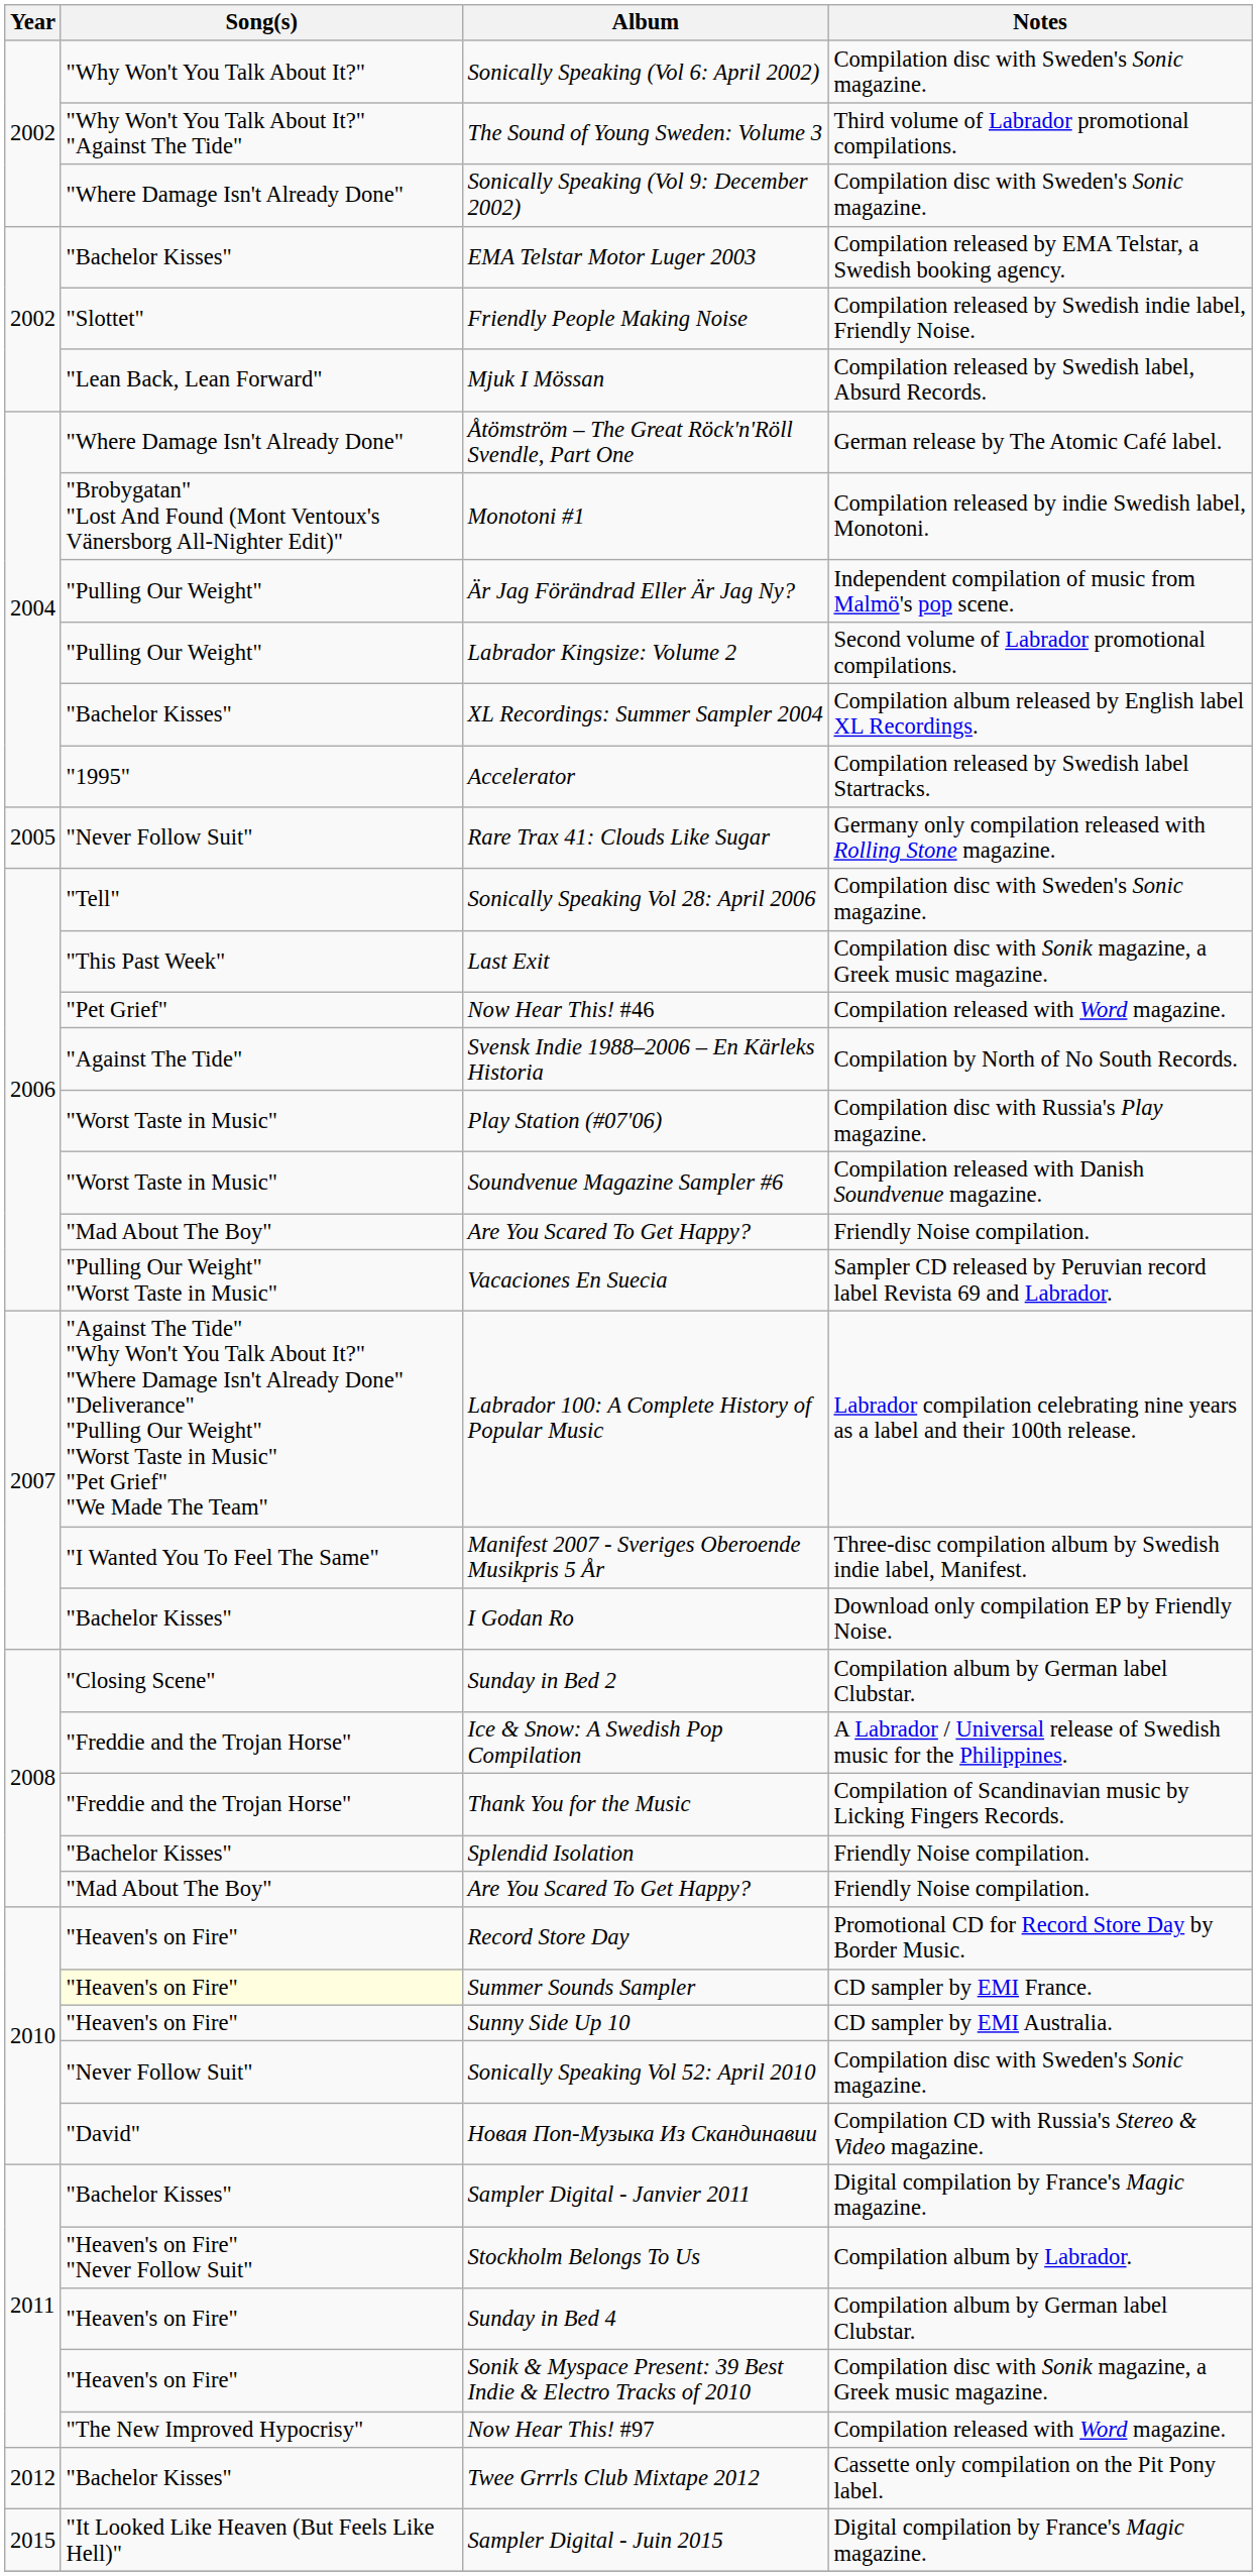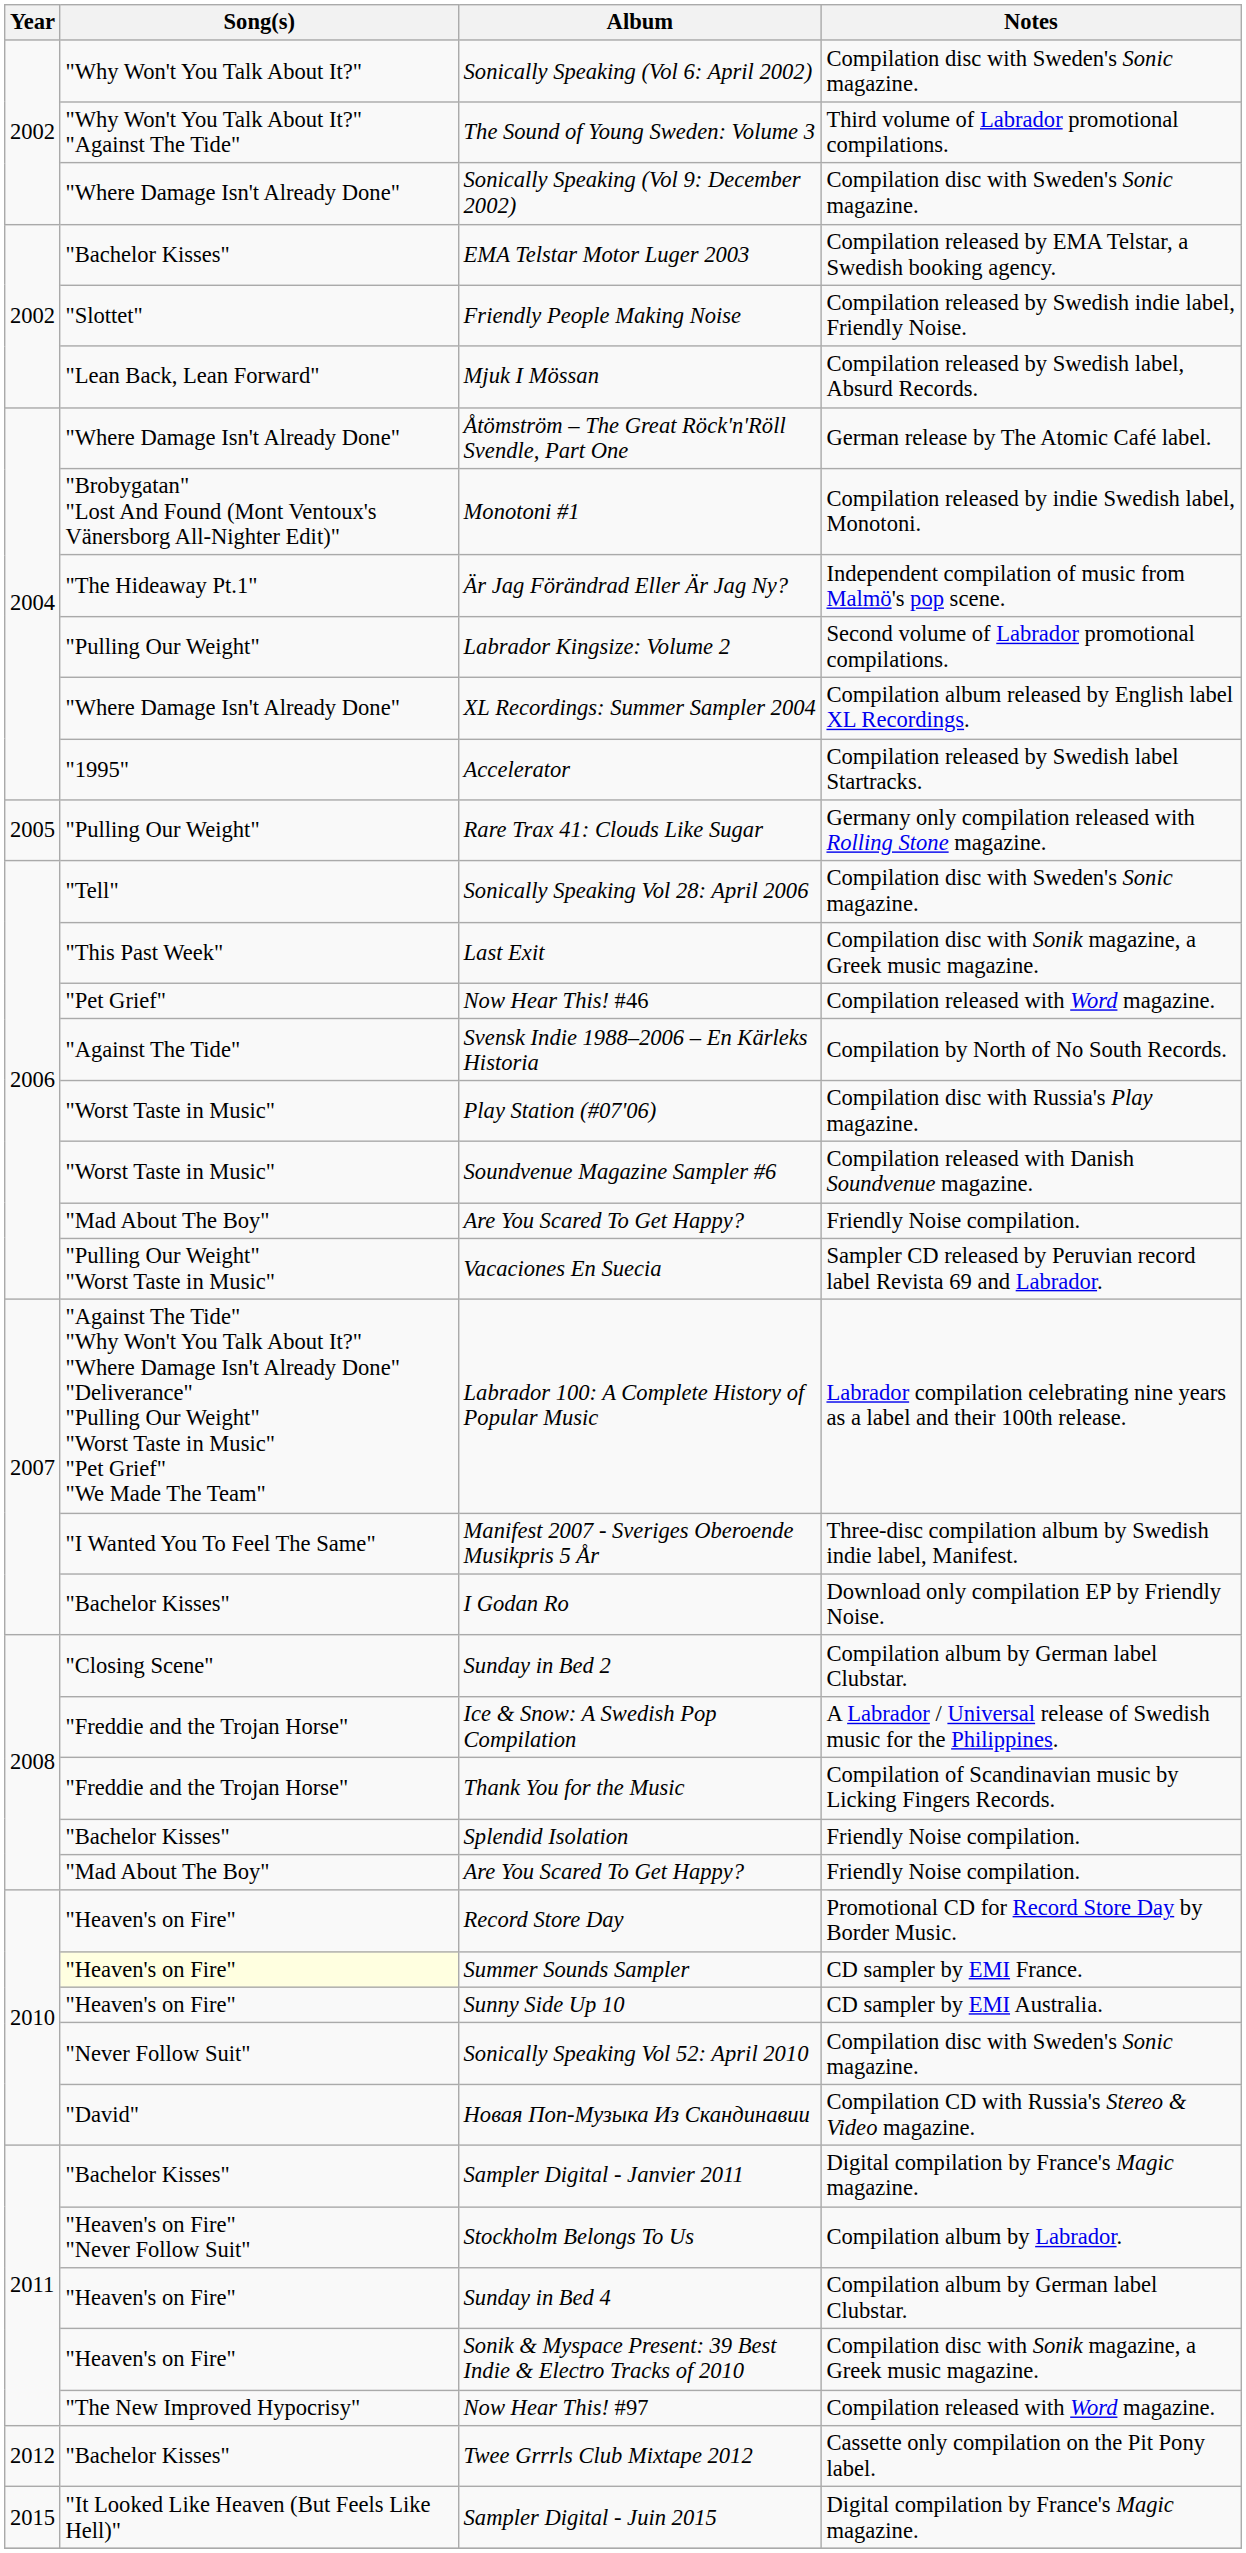Är Jag Förändrad Eller Är Jag Ny? | Song(s): "Pulling Our Weight" -> "The Hideaway Pt.1"
XL Recordings: Summer Sampler 2004 | Song(s): "Bachelor Kisses" -> "Where Damage Isn't Already Done"
Rare Trax 41: Clouds Like Sugar | Song(s): "Never Follow Suit" -> "Pulling Our Weight"
